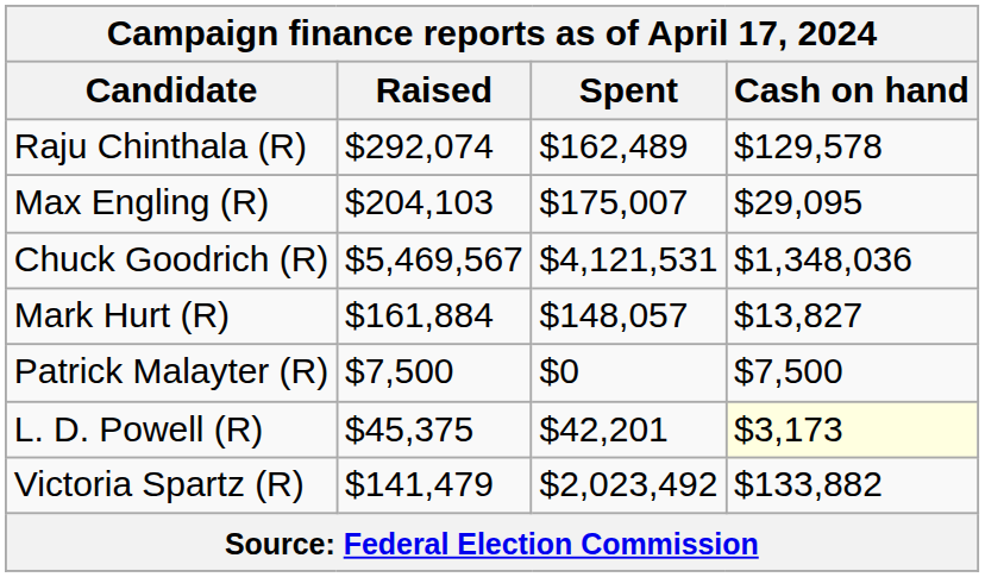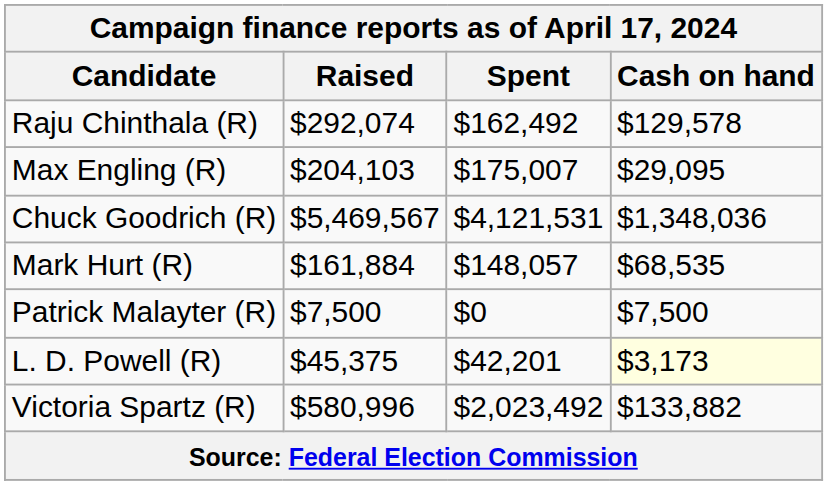Raju Chinthala (R) | Spent: $162,489 -> $162,492
Mark Hurt (R) | Cash on hand: $13,827 -> $68,535
Victoria Spartz (R) | Raised: $141,479 -> $580,996
